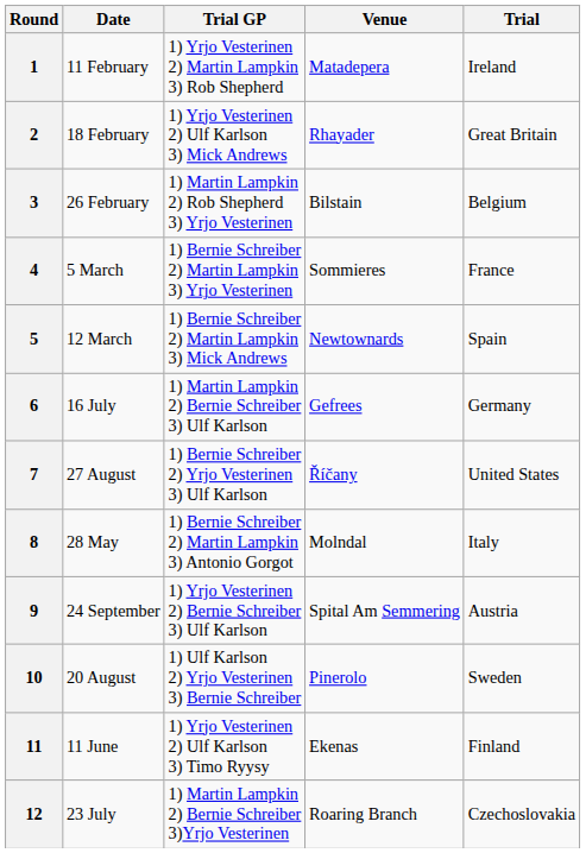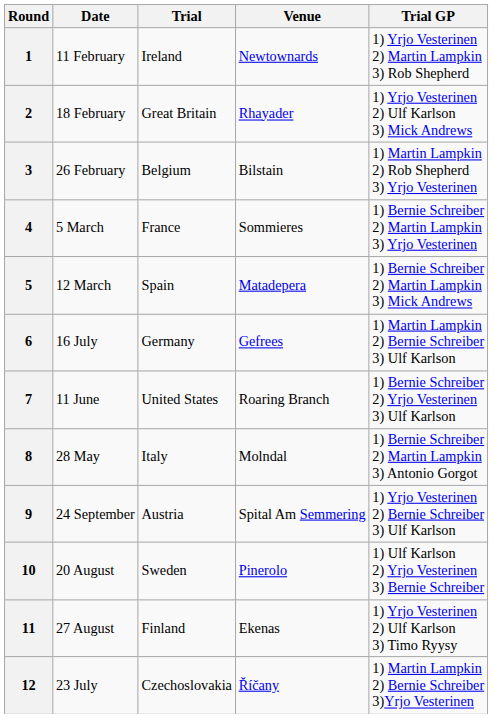columns swapped: Trial <-> Trial GP
1 | Venue: Matadepera -> Newtownards
5 | Venue: Newtownards -> Matadepera
7 | Date: 27 August -> 11 June
7 | Venue: Říčany -> Roaring Branch
11 | Date: 11 June -> 27 August
12 | Venue: Roaring Branch -> Říčany
